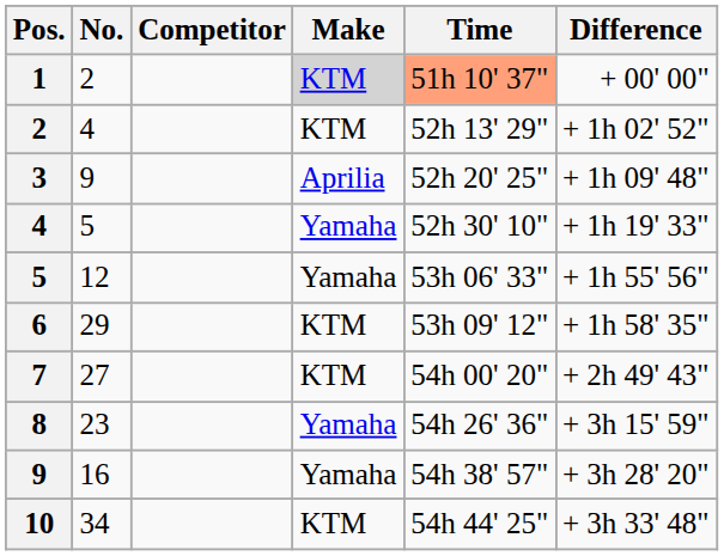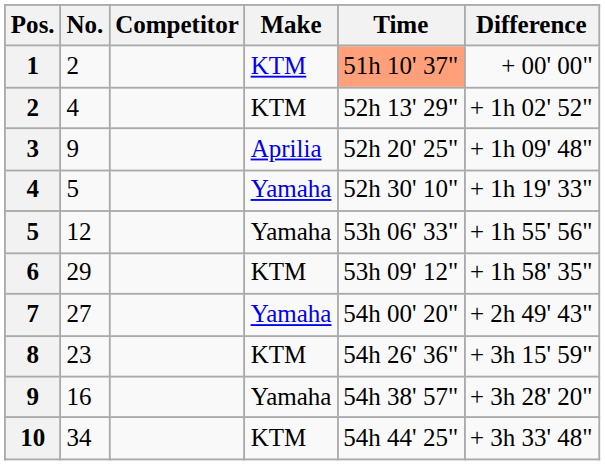1 | Make: lightgrey background -> no background
7 | Make: KTM -> Yamaha
8 | Make: Yamaha -> KTM
